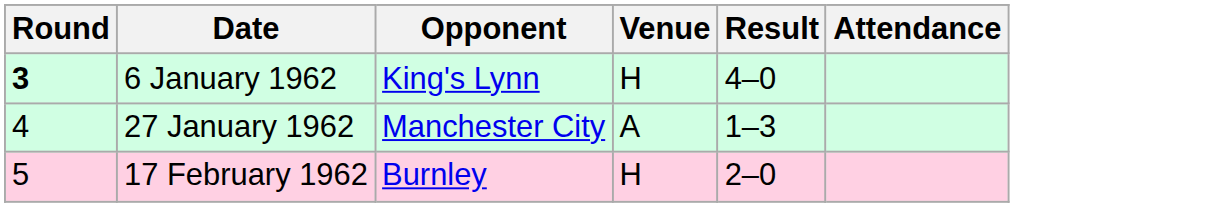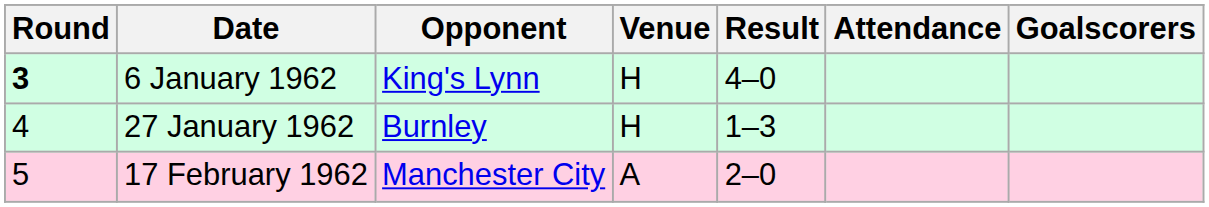+ column: Goalscorers
27 January 1962 | Opponent: Manchester City -> Burnley
27 January 1962 | Venue: A -> H
17 February 1962 | Opponent: Burnley -> Manchester City
17 February 1962 | Venue: H -> A
